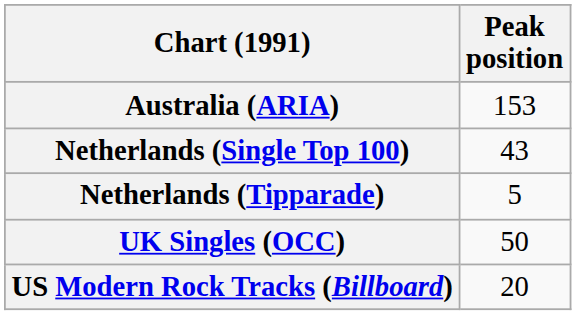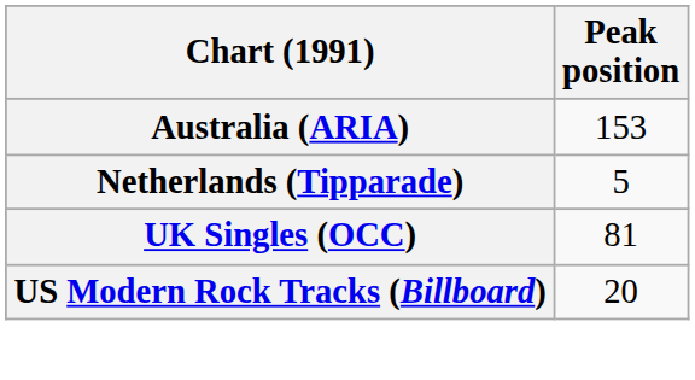- row: Netherlands (Single Top 100) | 43
UK Singles (OCC) | Peak position: 50 -> 81
